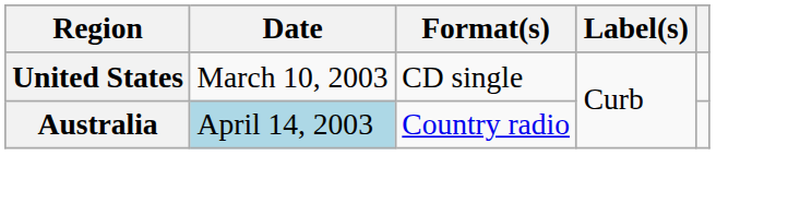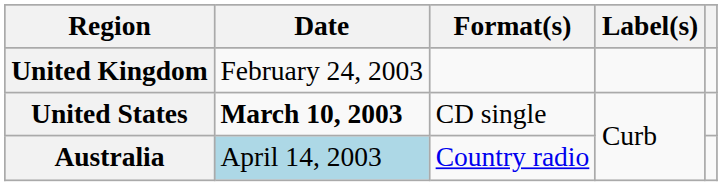+ row: United Kingdom | February 24, 2003
United States | Date: normal -> bold
